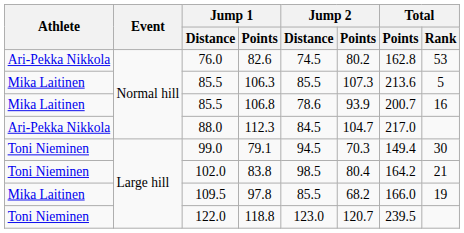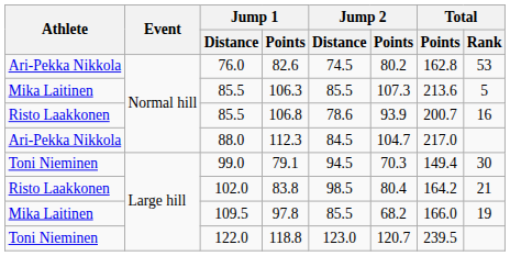106.8 | Athlete: Mika Laitinen -> Risto Laakkonen
83.8 | Athlete: Toni Nieminen -> Risto Laakkonen
